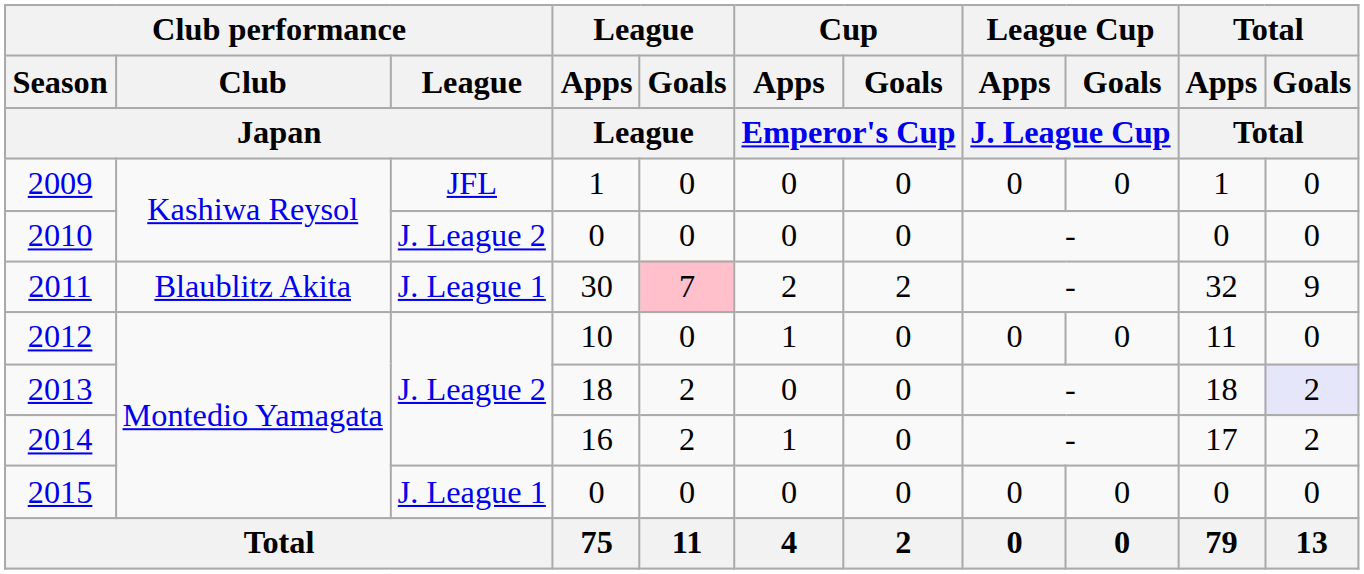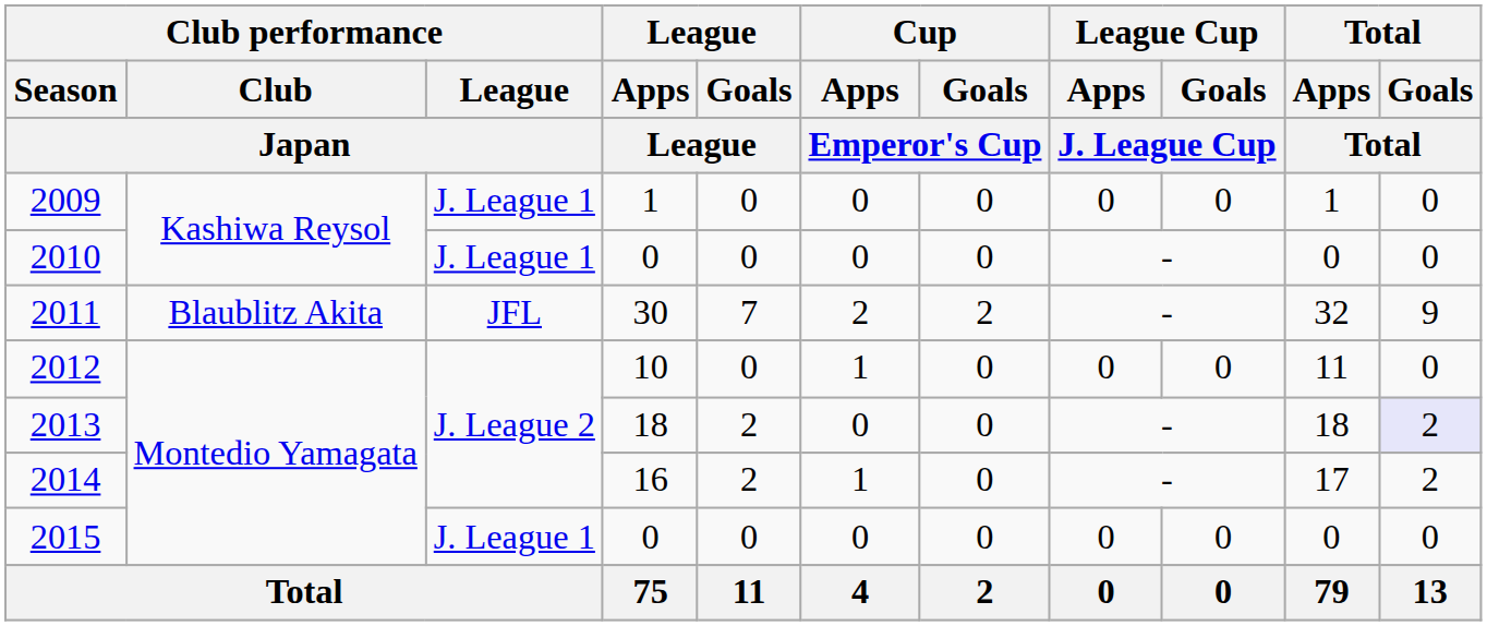2009 | Club performance / League / Japan: JFL -> J. League 1
2010 | Club performance / League / Japan: J. League 2 -> J. League 1
2011 | Club performance / League / Japan: J. League 1 -> JFL
2011 | League / Goals / League: pink background -> no background
